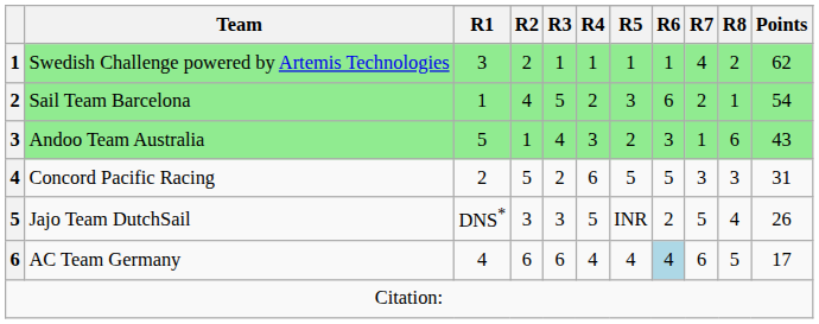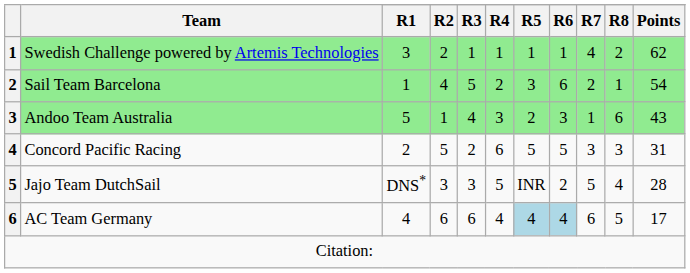Jajo Team DutchSail | Points: 26 -> 28
AC Team Germany | R5: no background -> lightblue background
